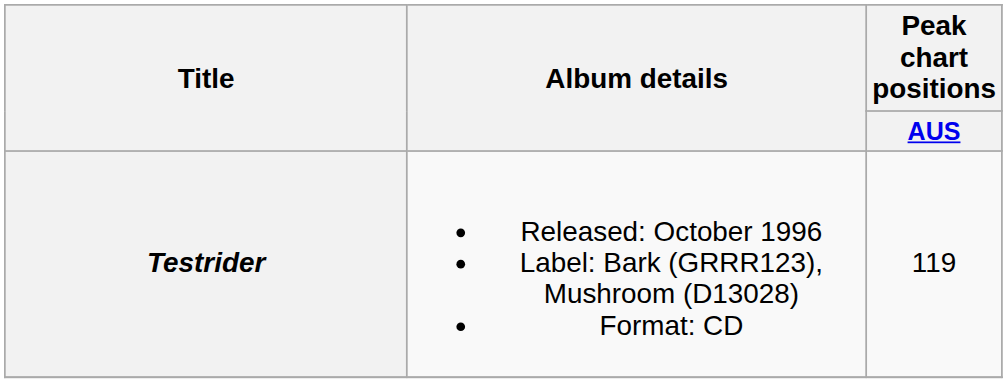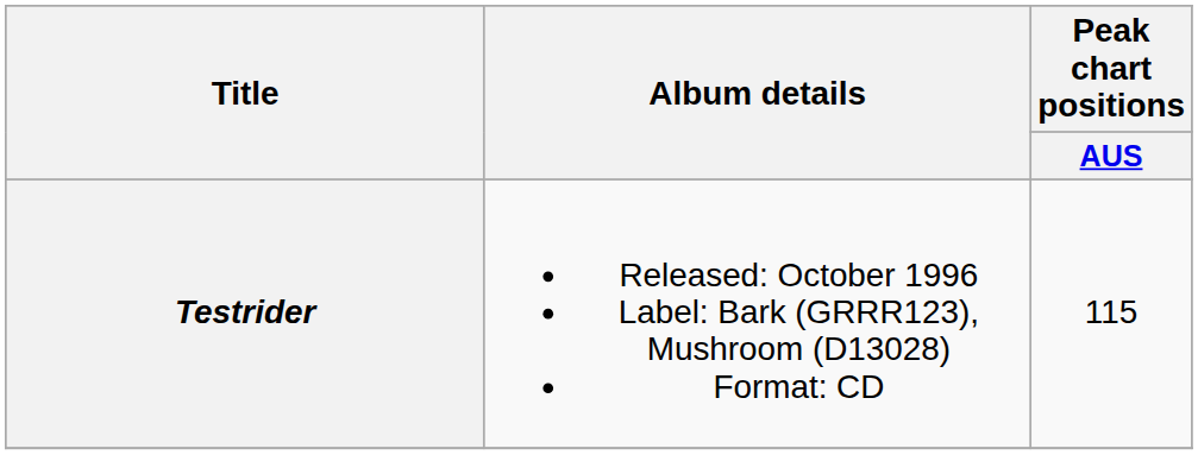Testrider | Peak chart positions / AUS: 119 -> 115
